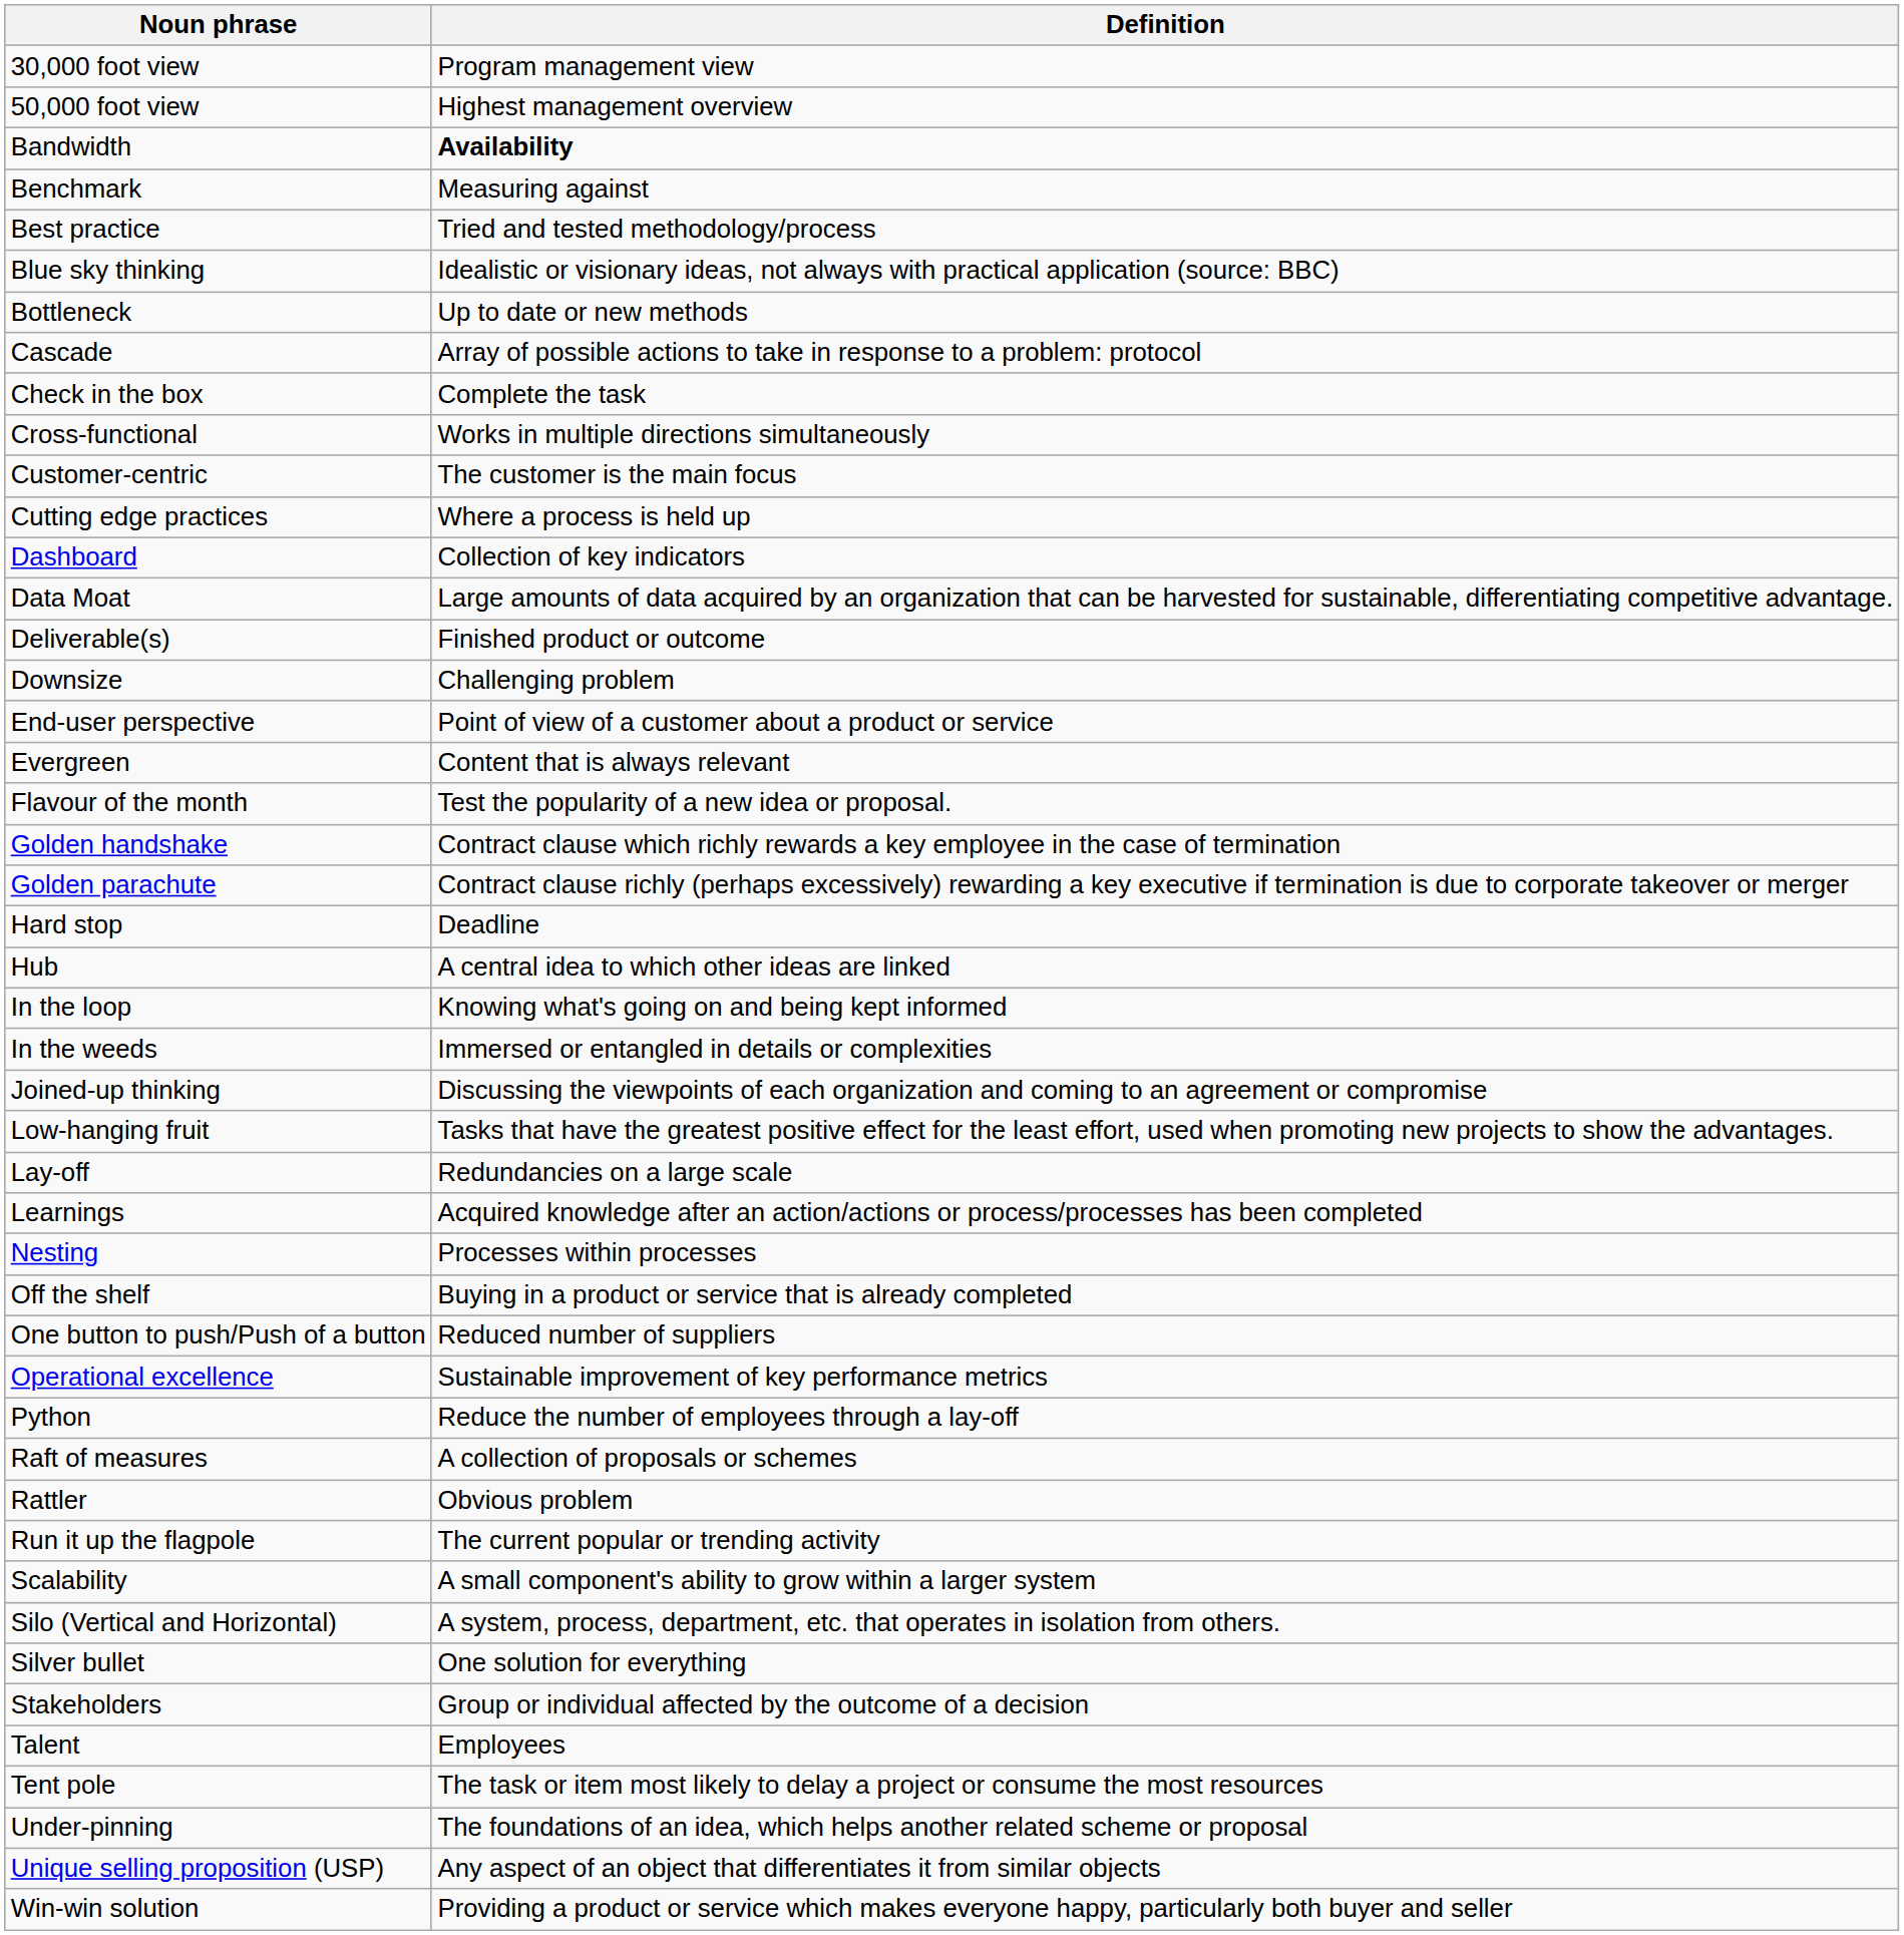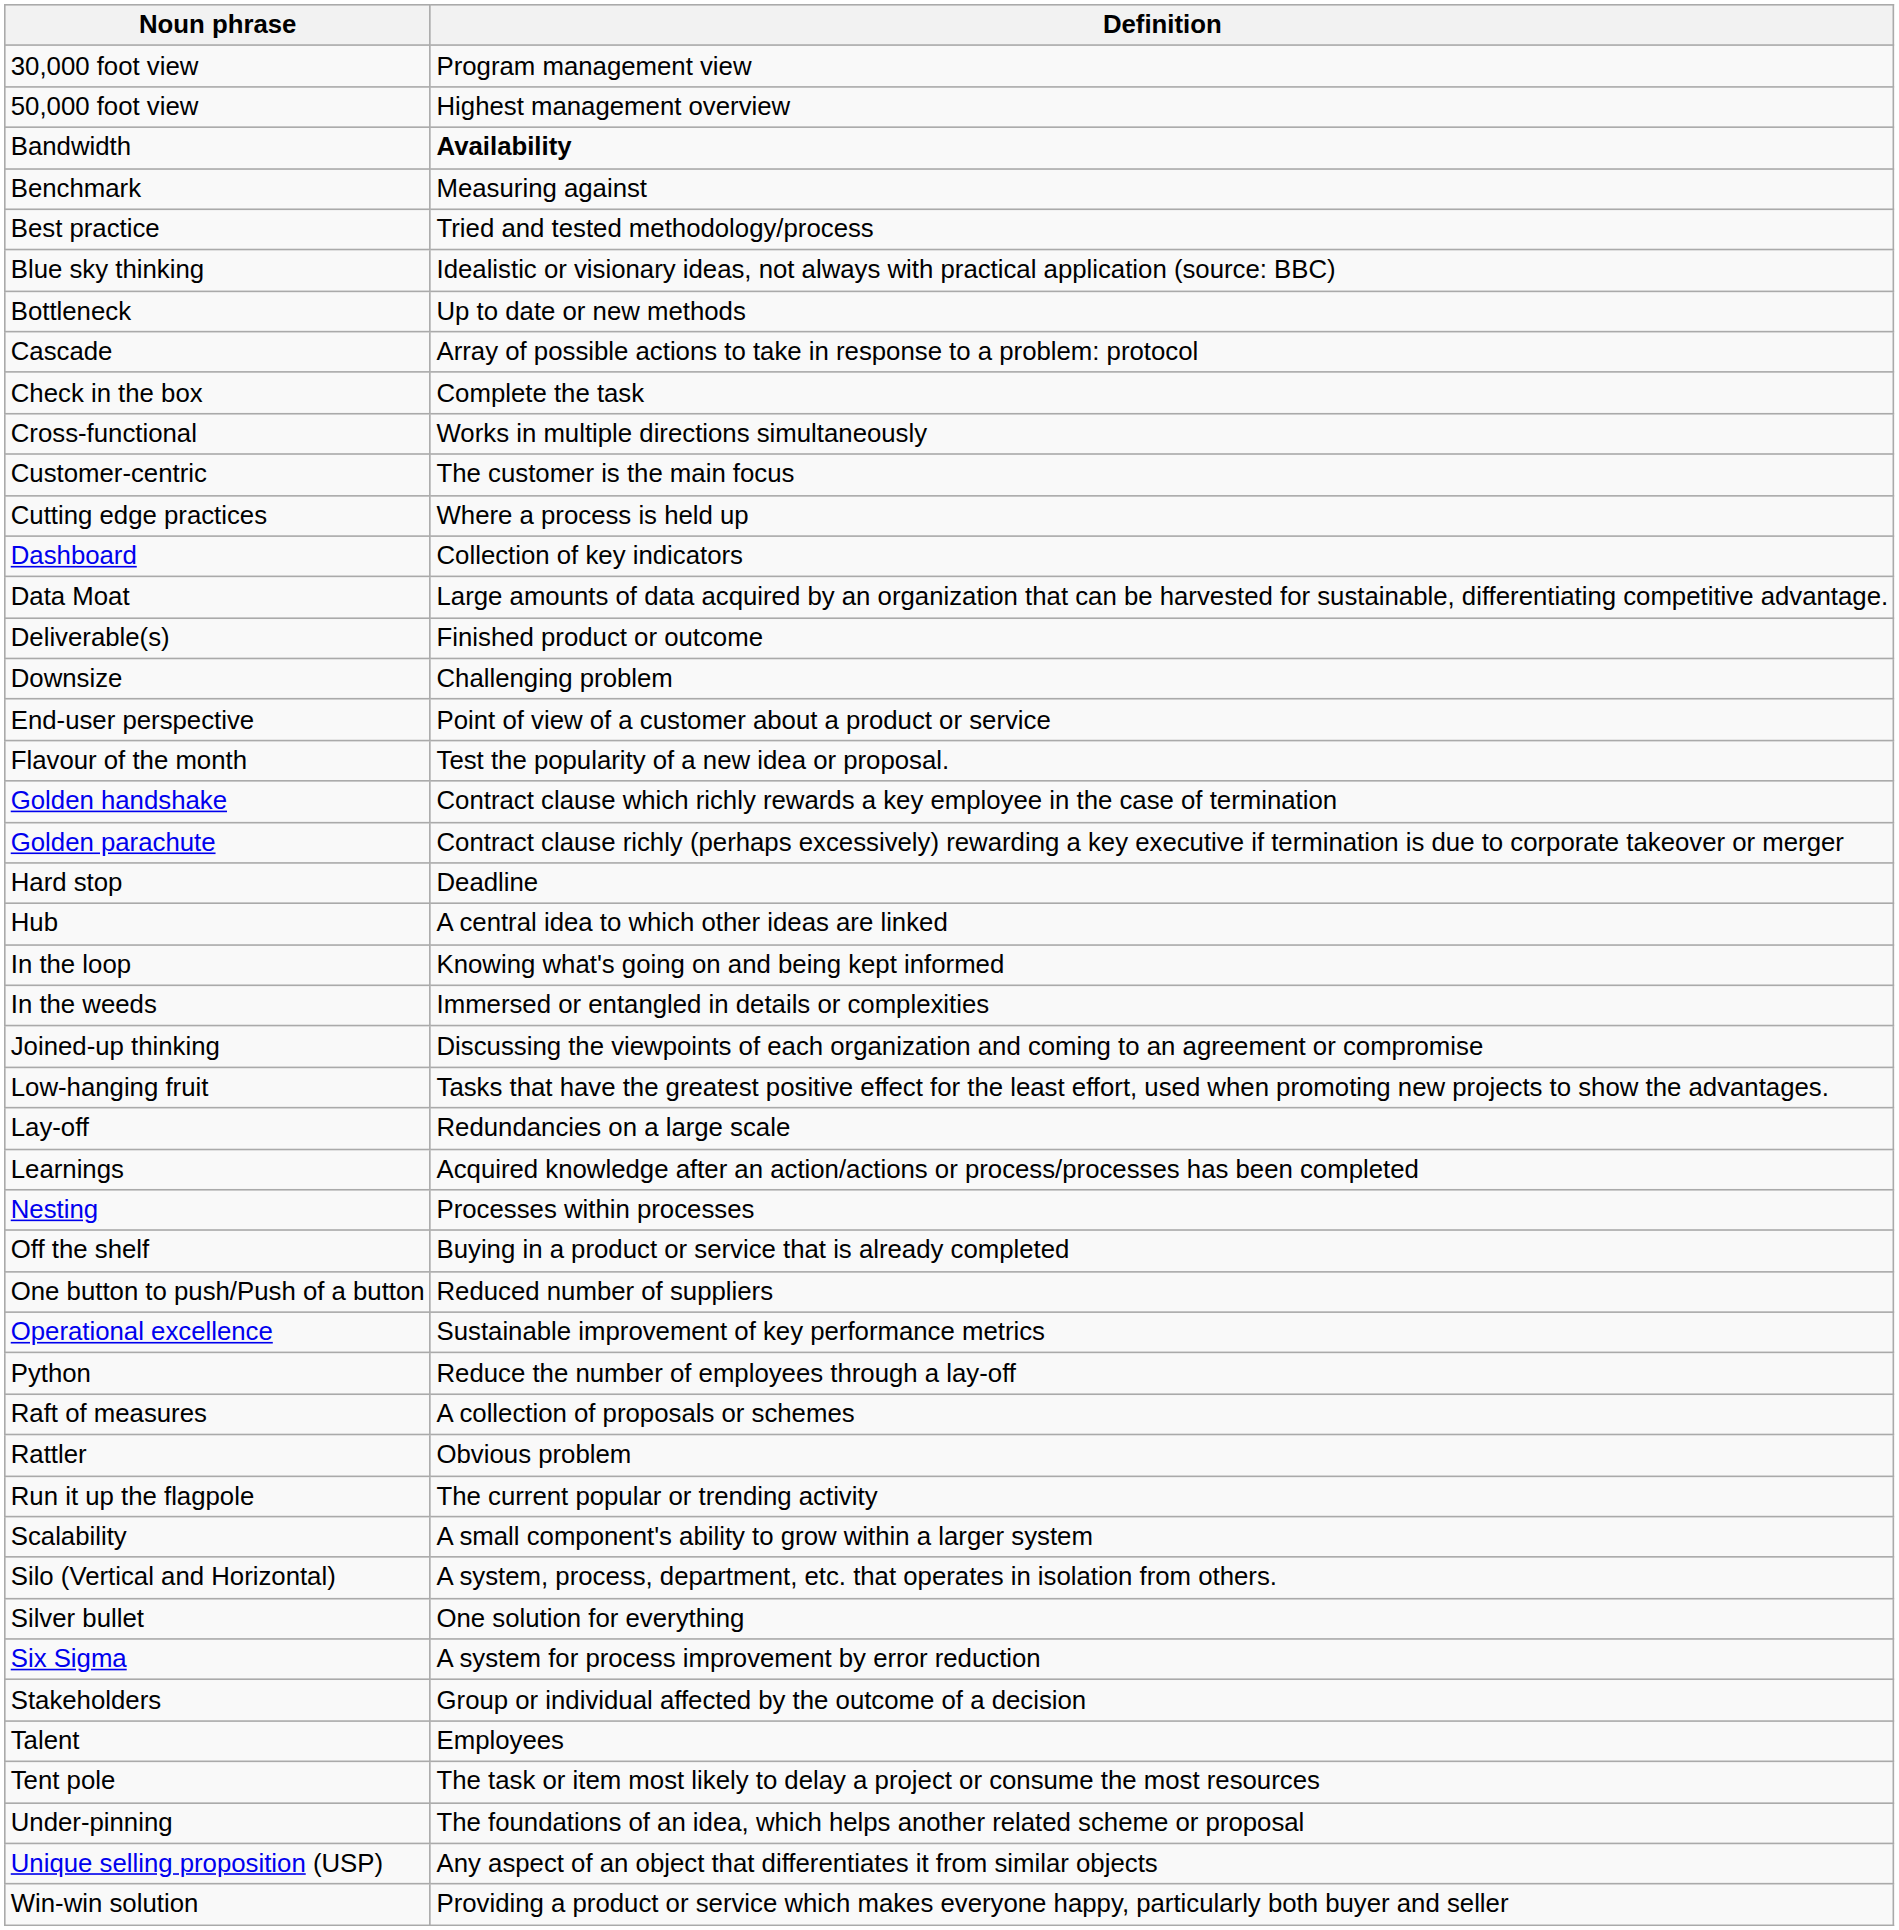- row: Evergreen | Content that is always relevant
+ row: Six Sigma | A system for process improvement by error reduction
